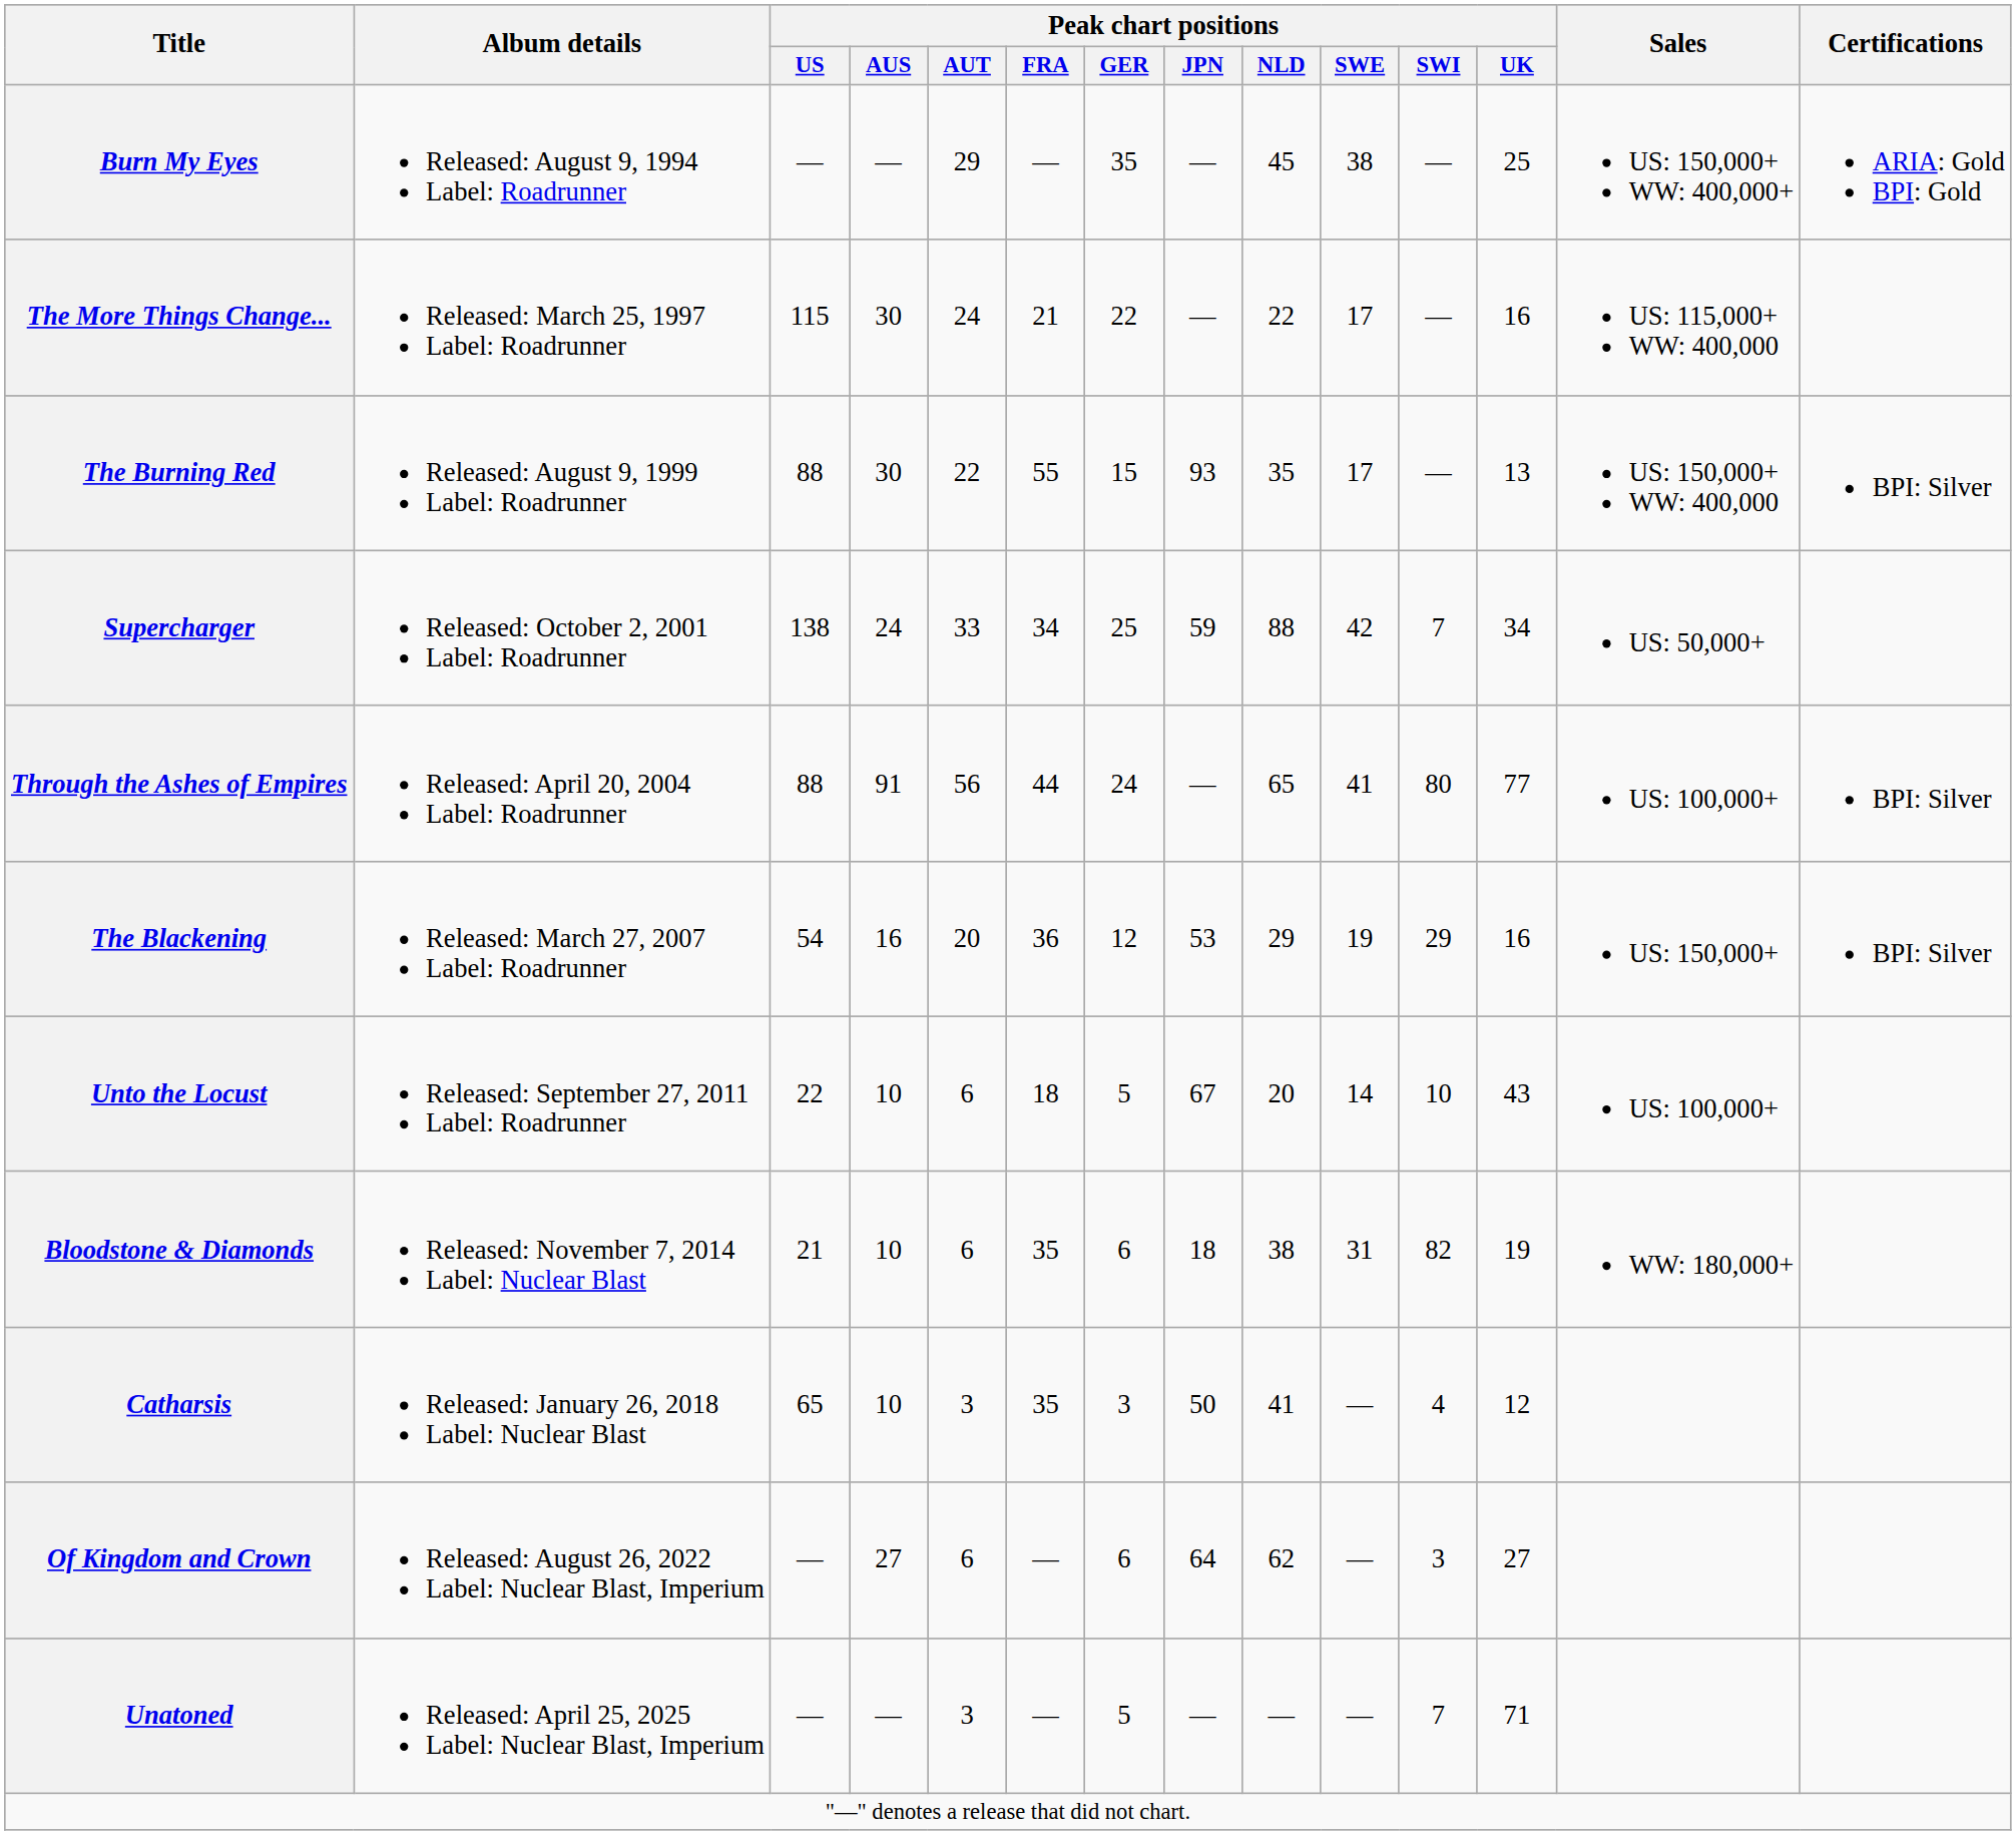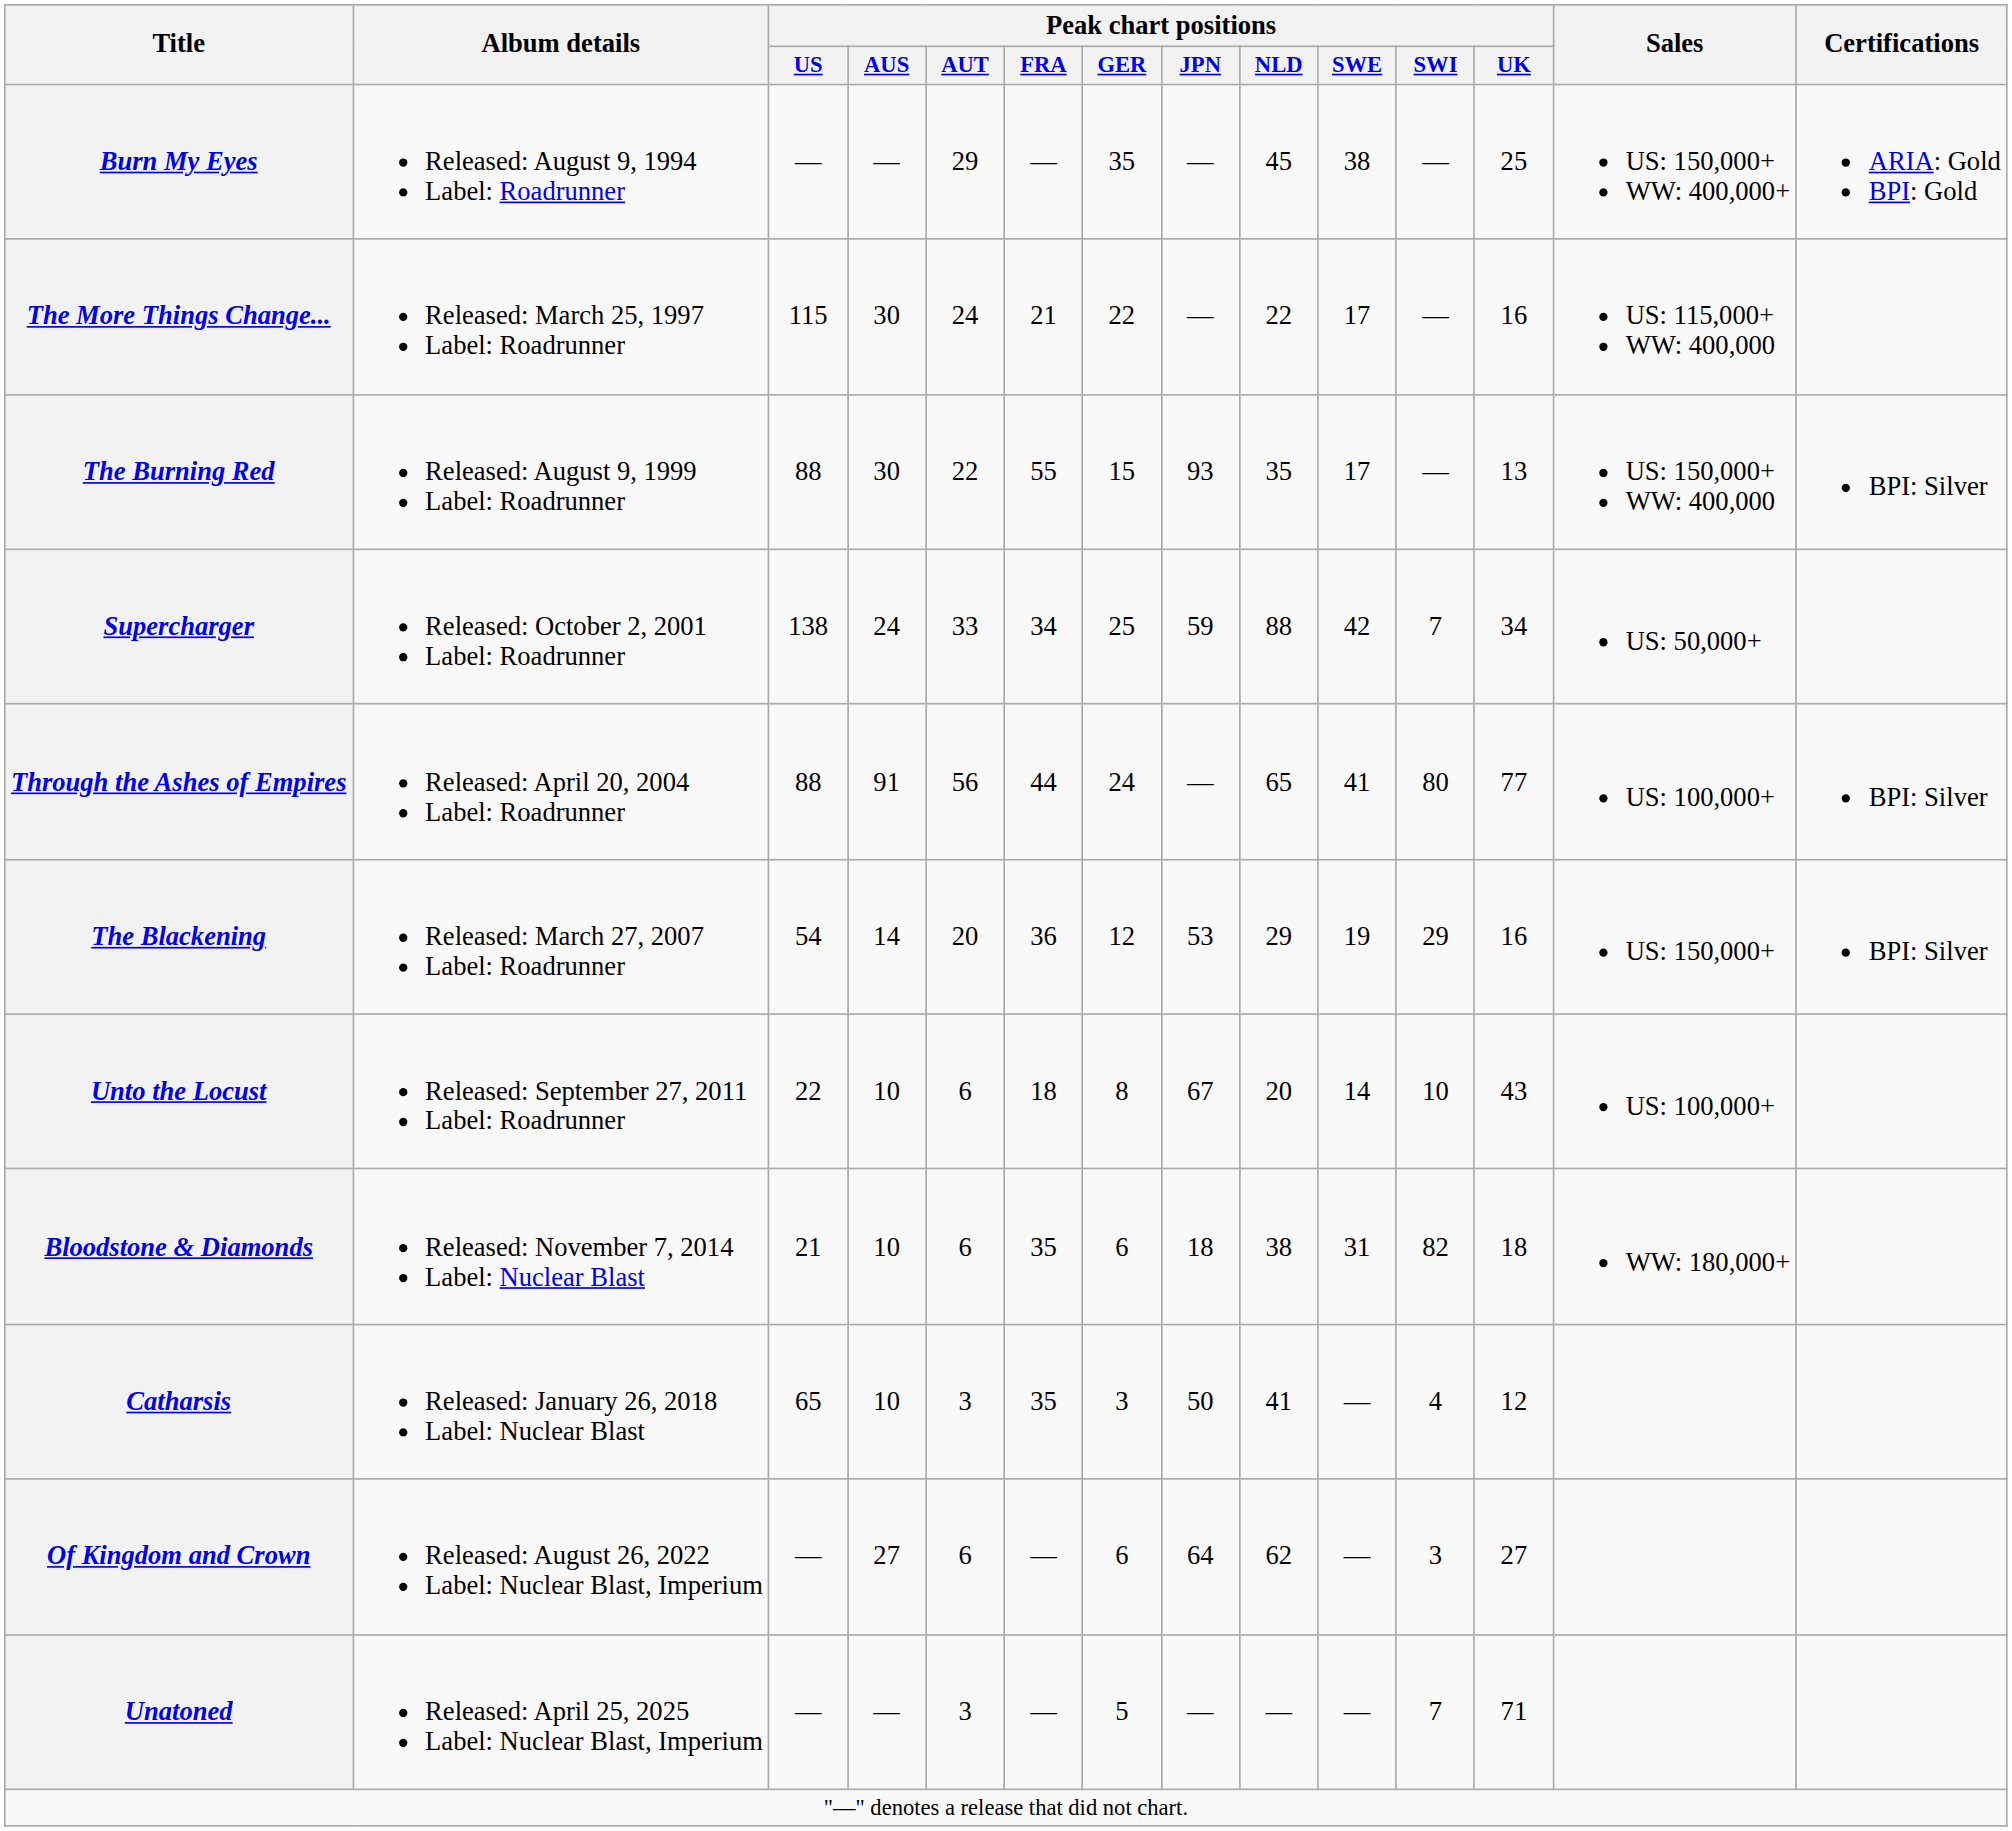The Blackening | Peak chart positions / AUS: 16 -> 14
Unto the Locust | Peak chart positions / GER: 5 -> 8
Bloodstone & Diamonds | Peak chart positions / UK: 19 -> 18
